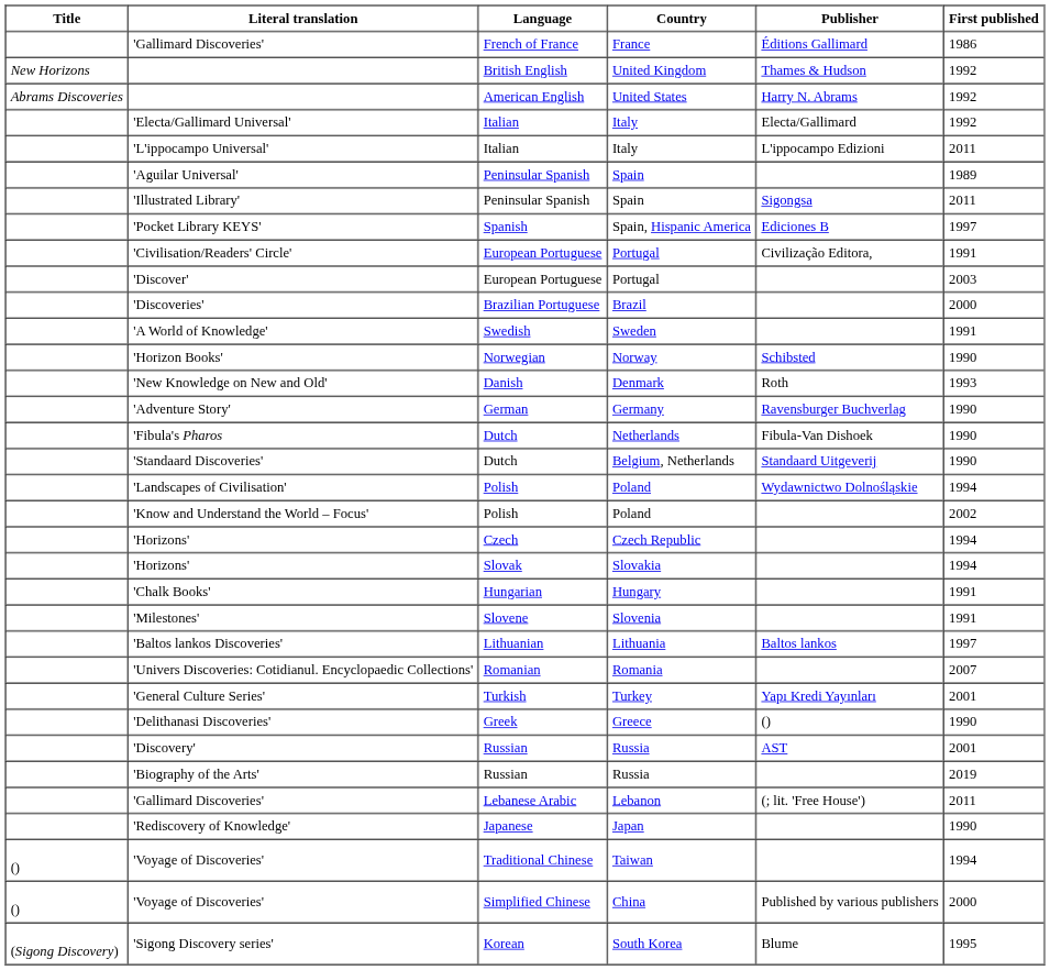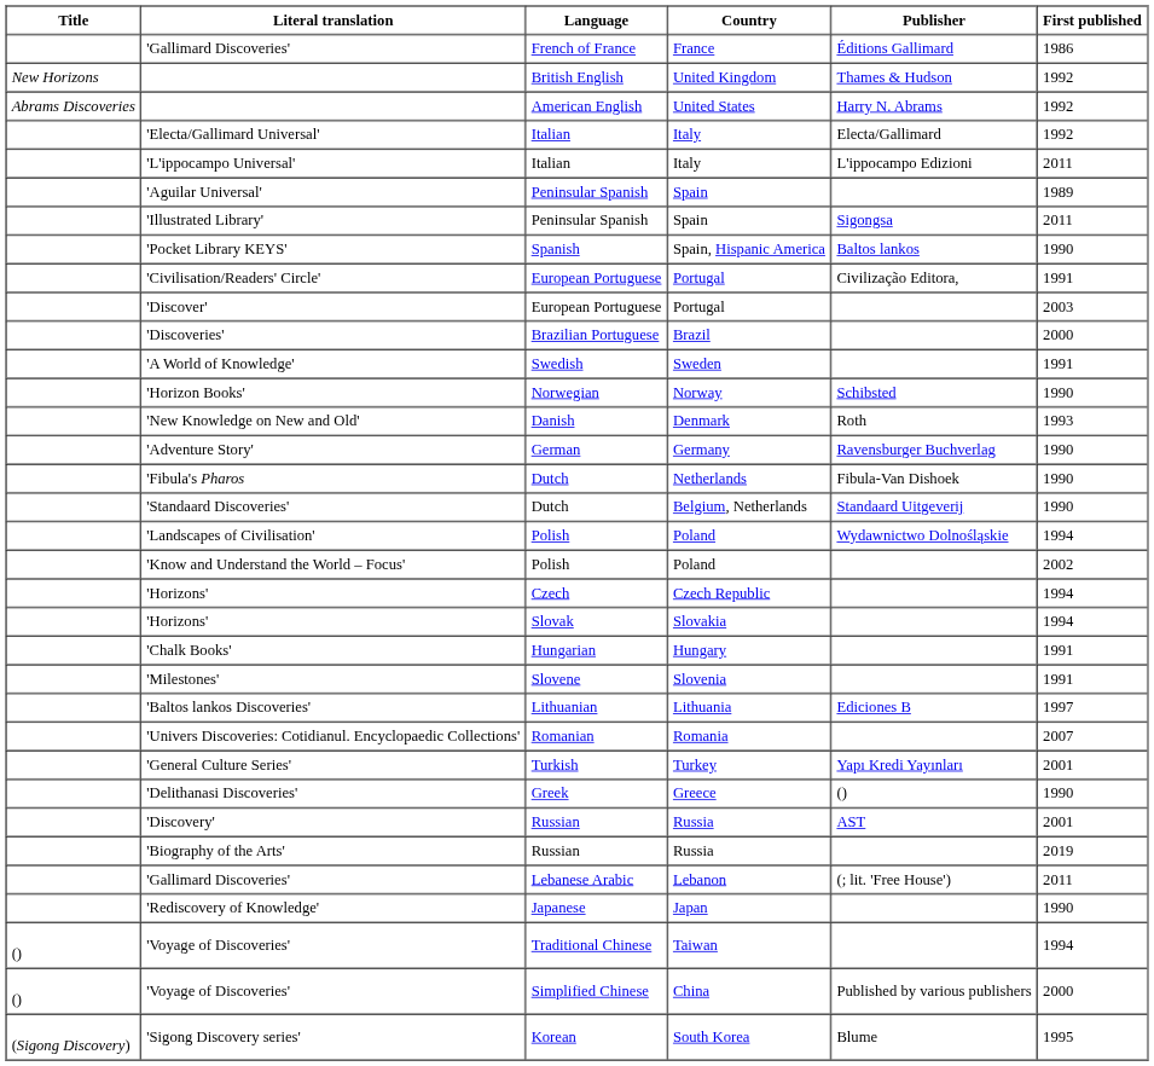'Pocket Library KEYS' | Publisher: Ediciones B -> Baltos lankos
'Pocket Library KEYS' | First published: 1997 -> 1990
'Baltos lankos Discoveries' | Publisher: Baltos lankos -> Ediciones B
